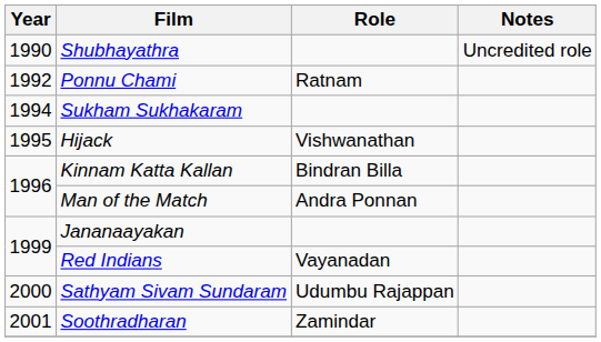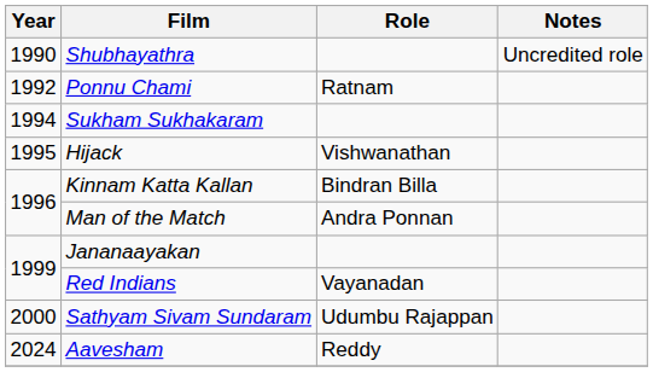- row: 2001 | Soothradharan | Zamindar
+ row: 2024 | Aavesham | Reddy
